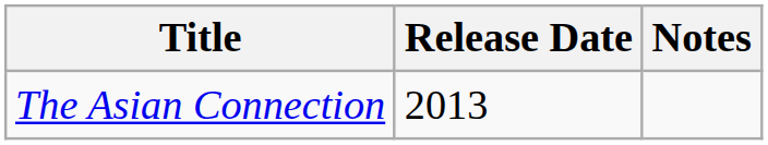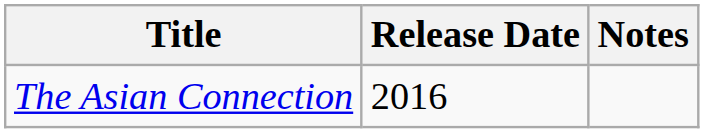The Asian Connection | Release Date: 2013 -> 2016
